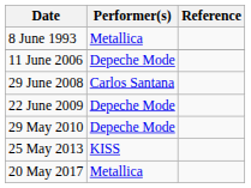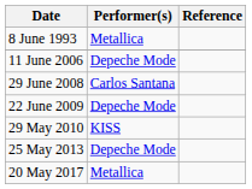29 May 2010 | Performer(s): Depeche Mode -> KISS
25 May 2013 | Performer(s): KISS -> Depeche Mode
